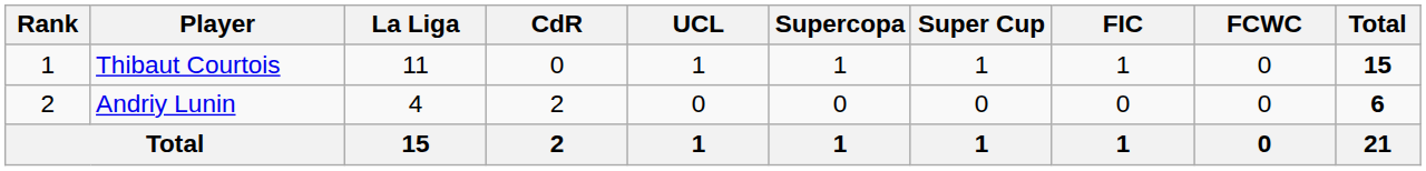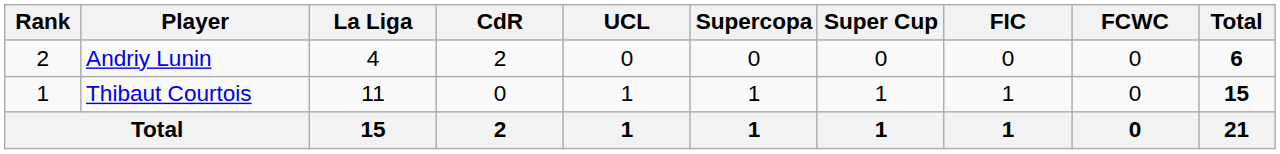rows swapped: Thibaut Courtois <-> Andriy Lunin
